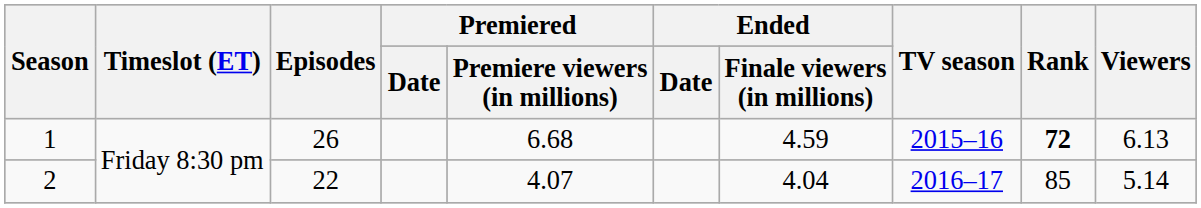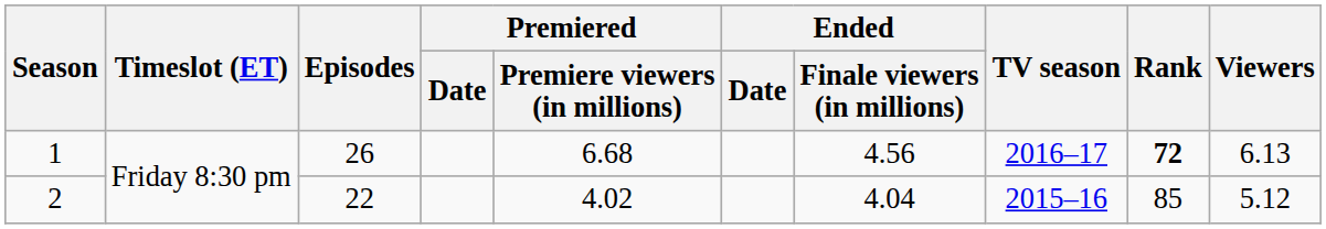1 | Ended / Finale viewers (in millions): 4.59 -> 4.56
1 | TV season: 2015–16 -> 2016–17
2 | Premiered / Premiere viewers (in millions): 4.07 -> 4.02
2 | TV season: 2016–17 -> 2015–16
2 | Viewers: 5.14 -> 5.12
